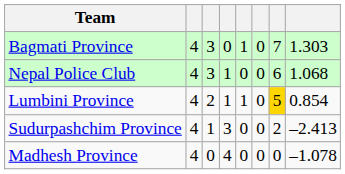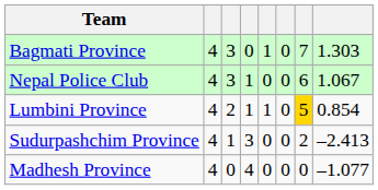Nepal Police Club | column 8: 1.068 -> 1.067
Madhesh Province | column 8: –1.078 -> –1.077
